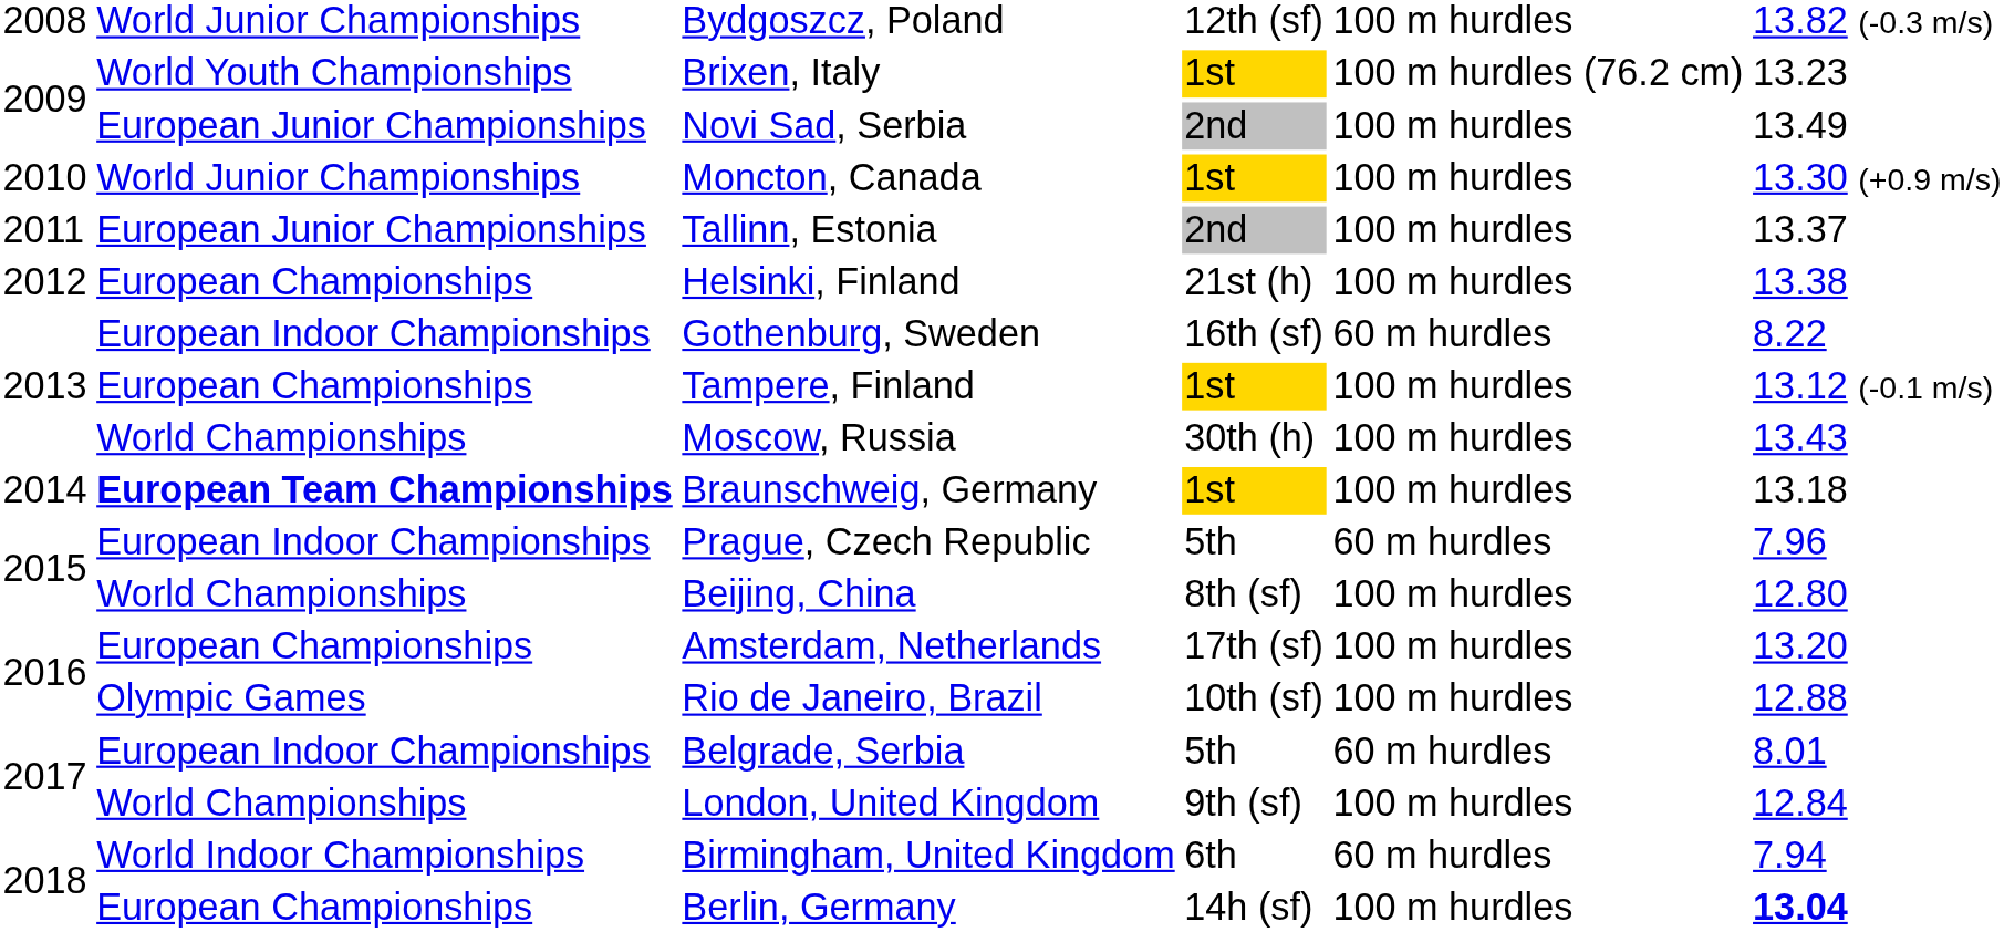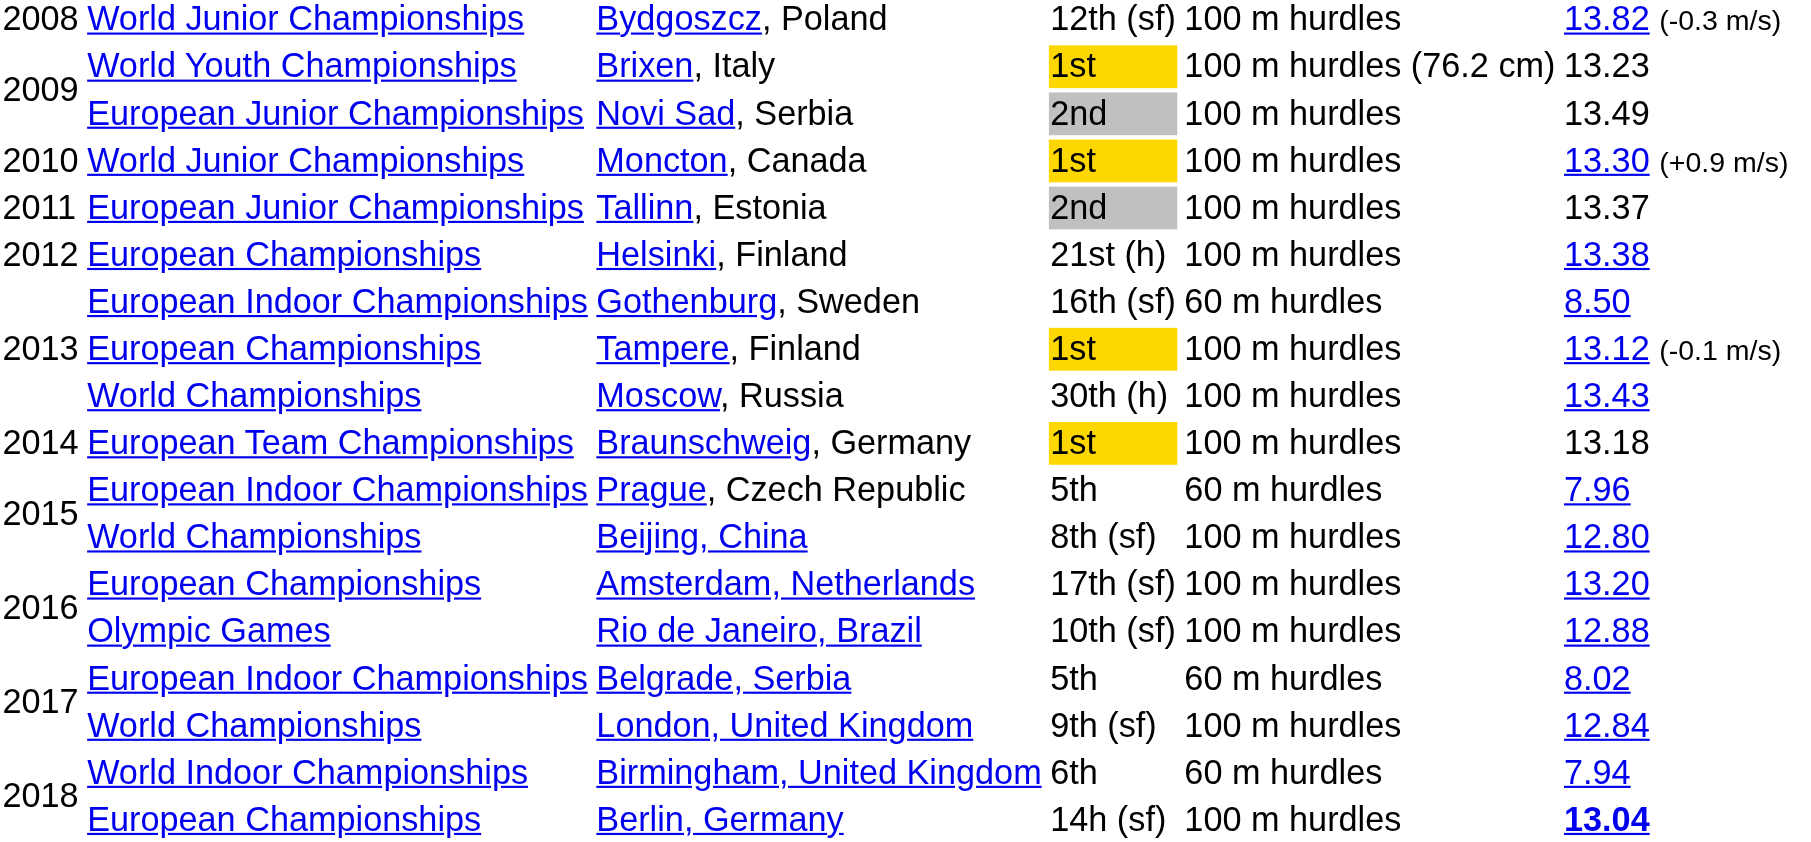Gothenburg, Sweden | column 6: 8.22 -> 8.50
Braunschweig, Germany | column 2: bold -> normal
Belgrade, Serbia | column 6: 8.01 -> 8.02
